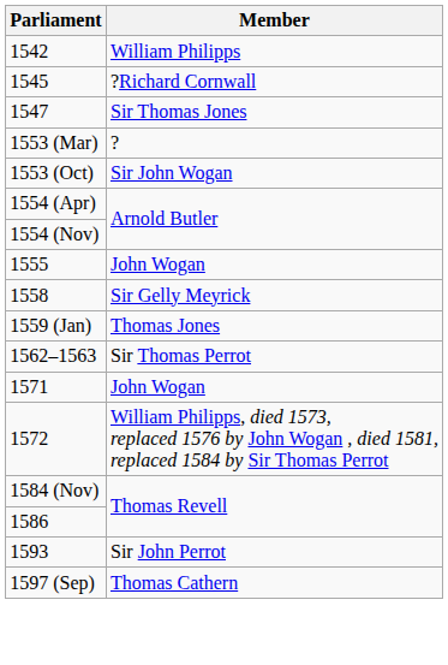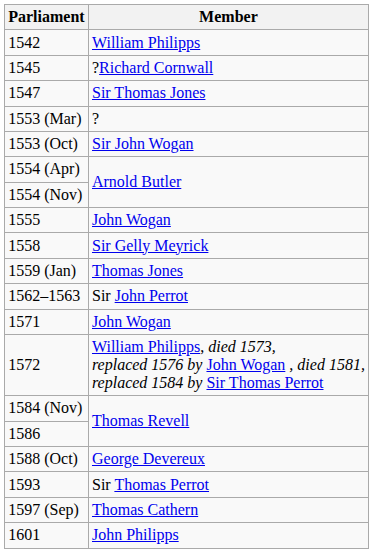1562–1563 | Member: Sir Thomas Perrot -> Sir John Perrot
+ row: 1588 (Oct) | George Devereux
1593 | Member: Sir John Perrot -> Sir Thomas Perrot
+ row: 1601 | John Philipps
